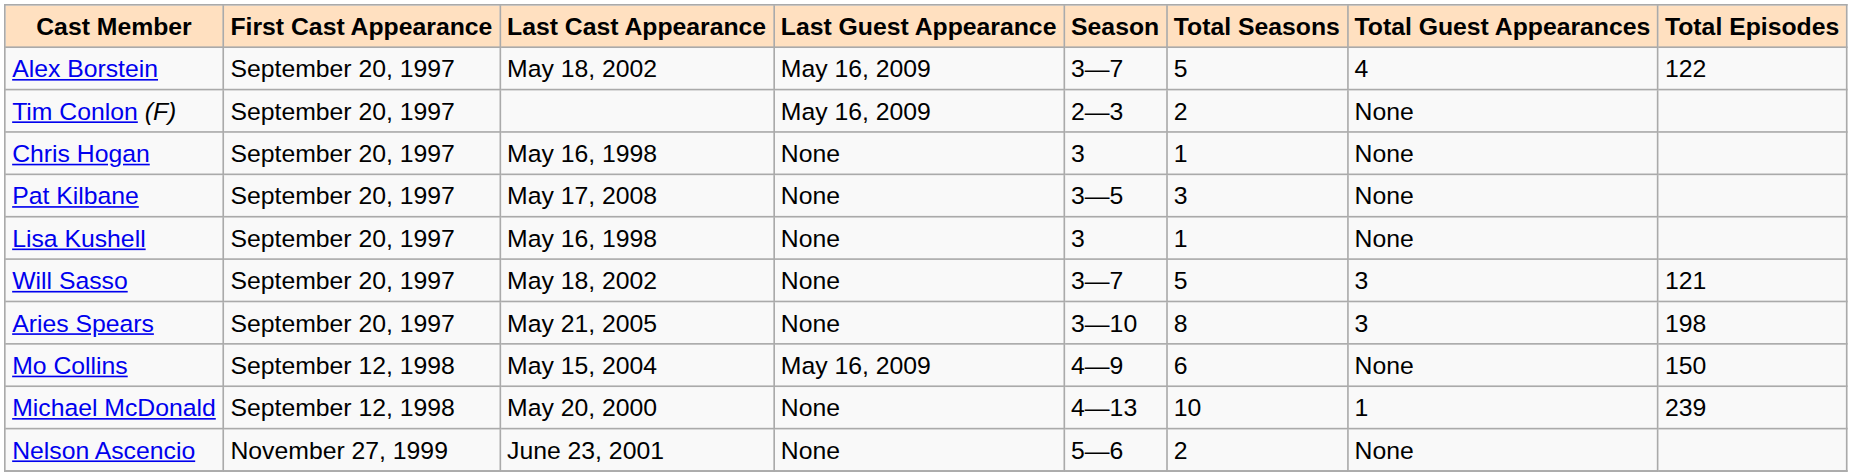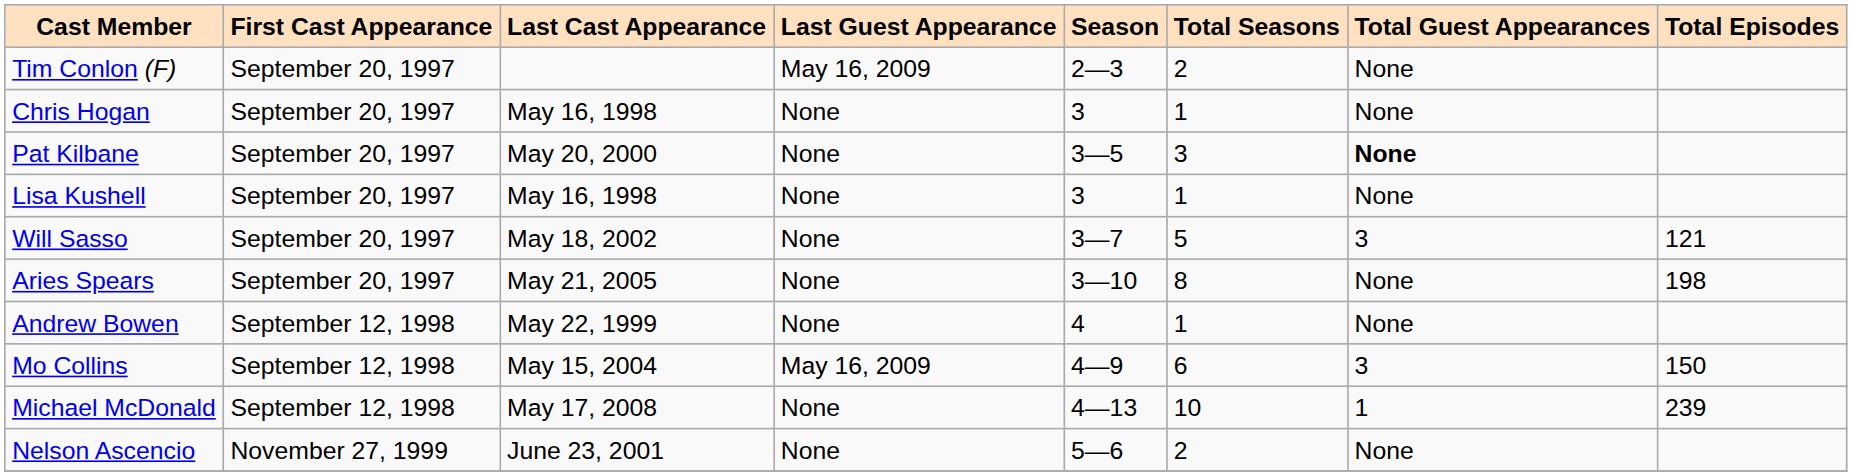- row: Alex Borstein | September 20, 1997 | May 18, 2002 | May 16, 2009 | 3—7 | 5 | 4 | 122
Pat Kilbane | Last Cast Appearance: May 17, 2008 -> May 20, 2000
Pat Kilbane | Total Guest Appearances: normal -> bold
Aries Spears | Total Guest Appearances: 3 -> None
+ row: Andrew Bowen | September 12, 1998 | May 22, 1999 | None | 4 | 1 | None
Mo Collins | Total Guest Appearances: None -> 3
Michael McDonald | Last Cast Appearance: May 20, 2000 -> May 17, 2008
